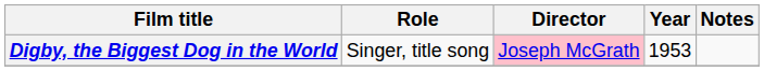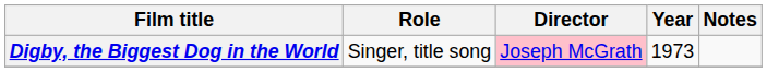Digby, the Biggest Dog in the World | Year: 1953 -> 1973
